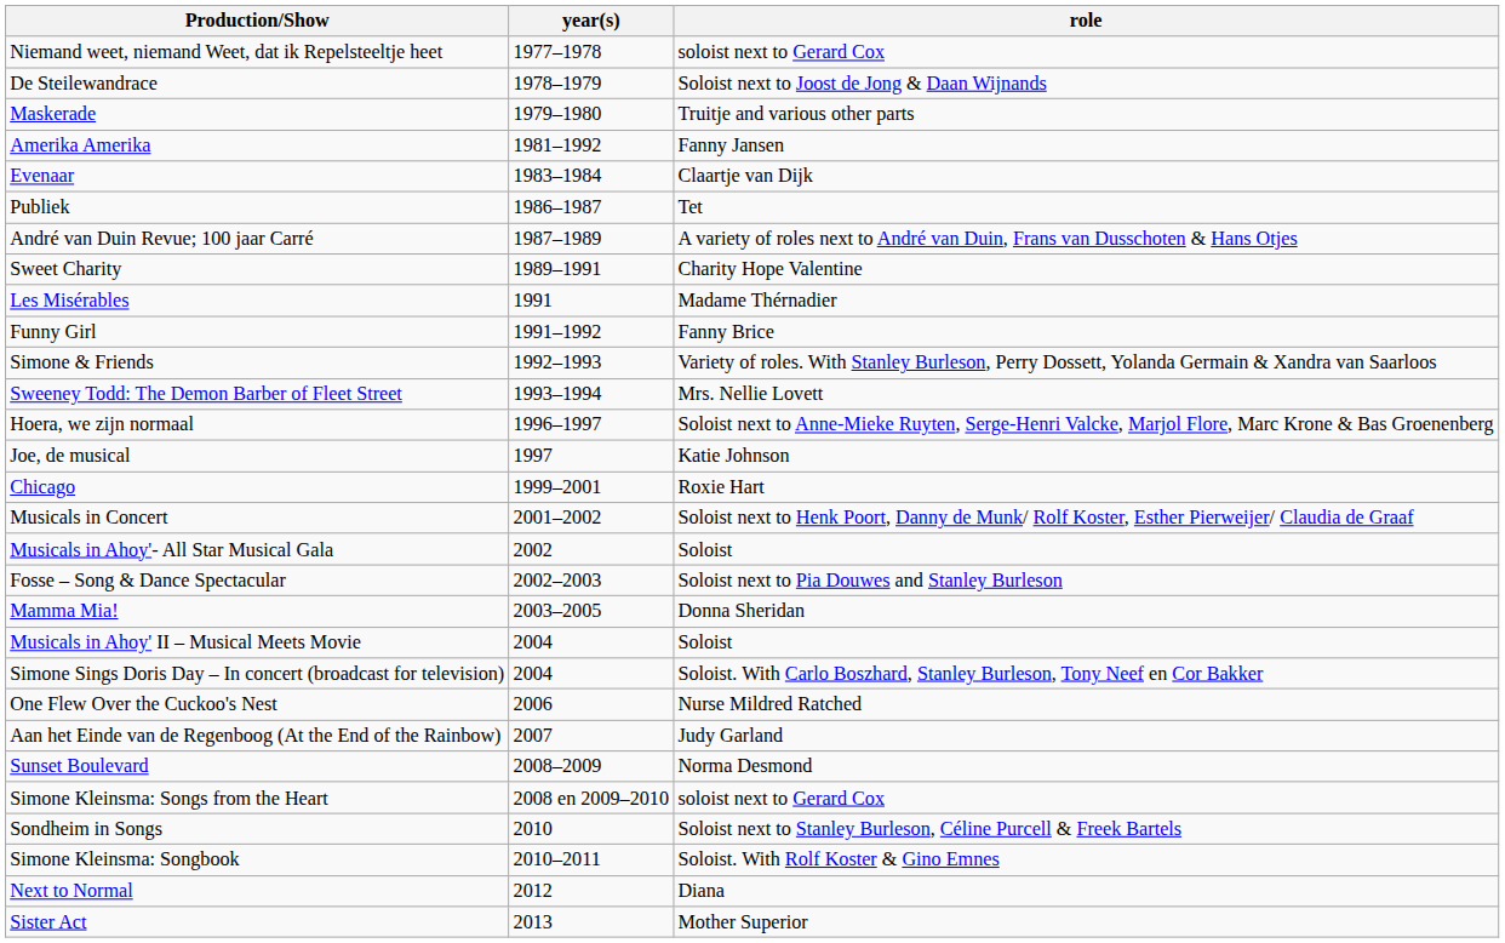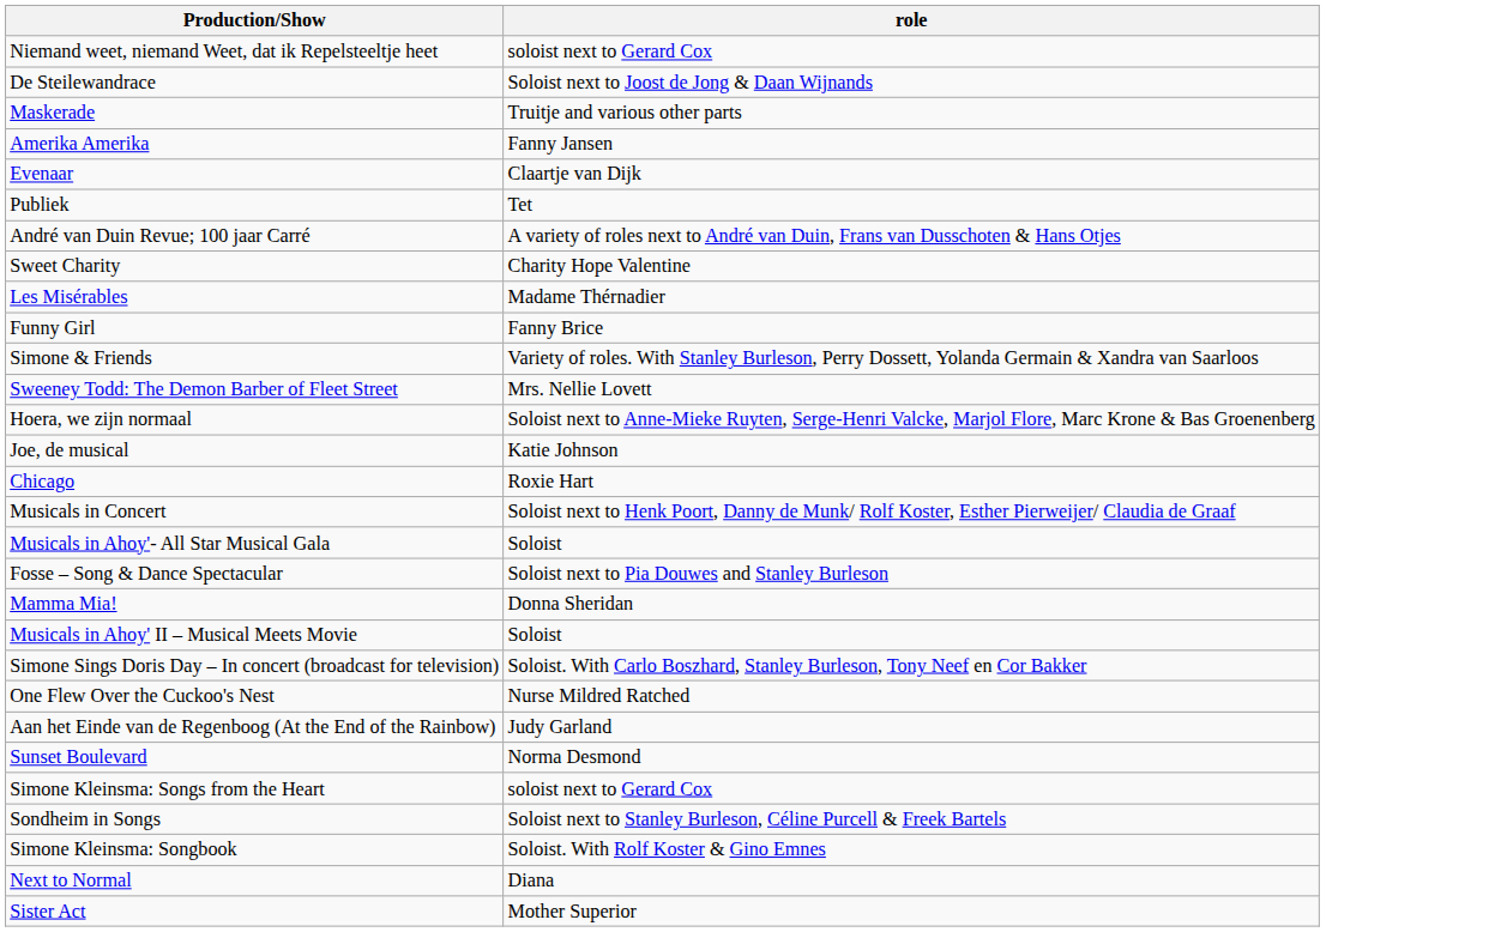- column: year(s) | 1977–1978 | 1978–1979 | 1979–1980 | 1981–1992 | 1983–1984 | 1986–1987 | 1987–1989 | 1989–1991 | 1991 | 1991–1992 | 1992–1993 | 1993–1994 | 1996–1997 | 1997 | 1999–2001 | 2001–2002 | 2002 | 2002–2003 | 2003–2005 | 2004 | 2004 | 2006 | 2007 | 2008–2009 | 2008 en 2009–2010 | 2010 | 2010–2011 | 2012 | 2013
